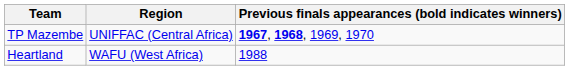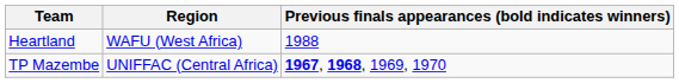rows swapped: Heartland <-> TP Mazembe
